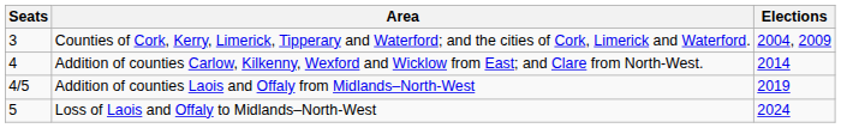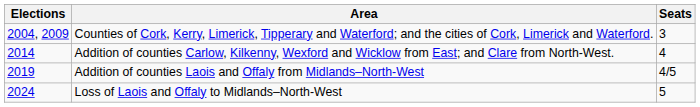columns swapped: Elections <-> Seats
